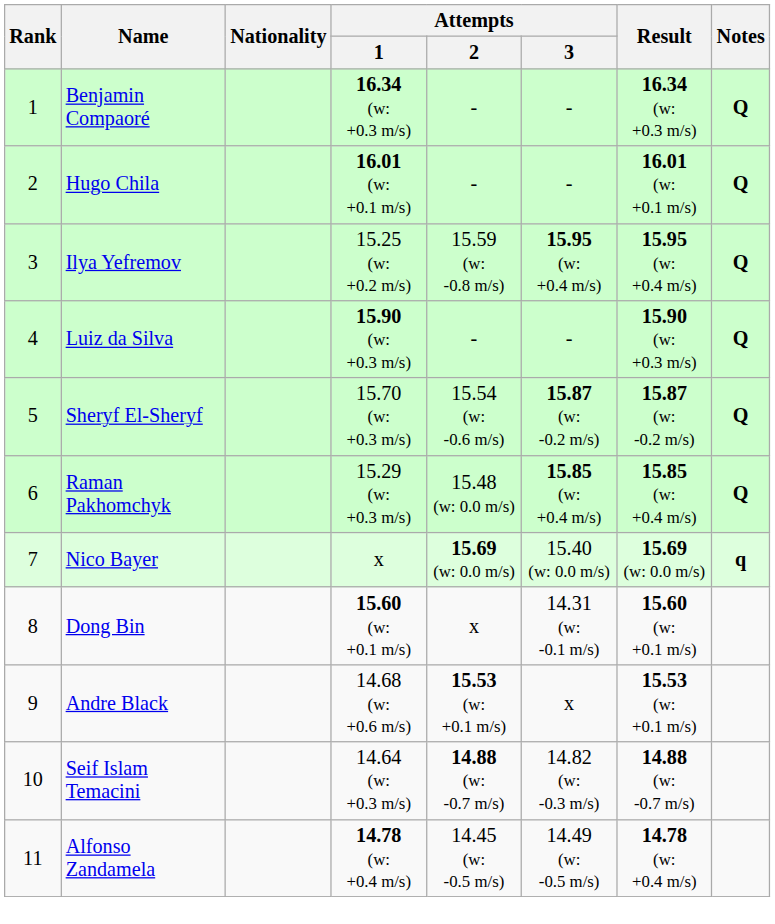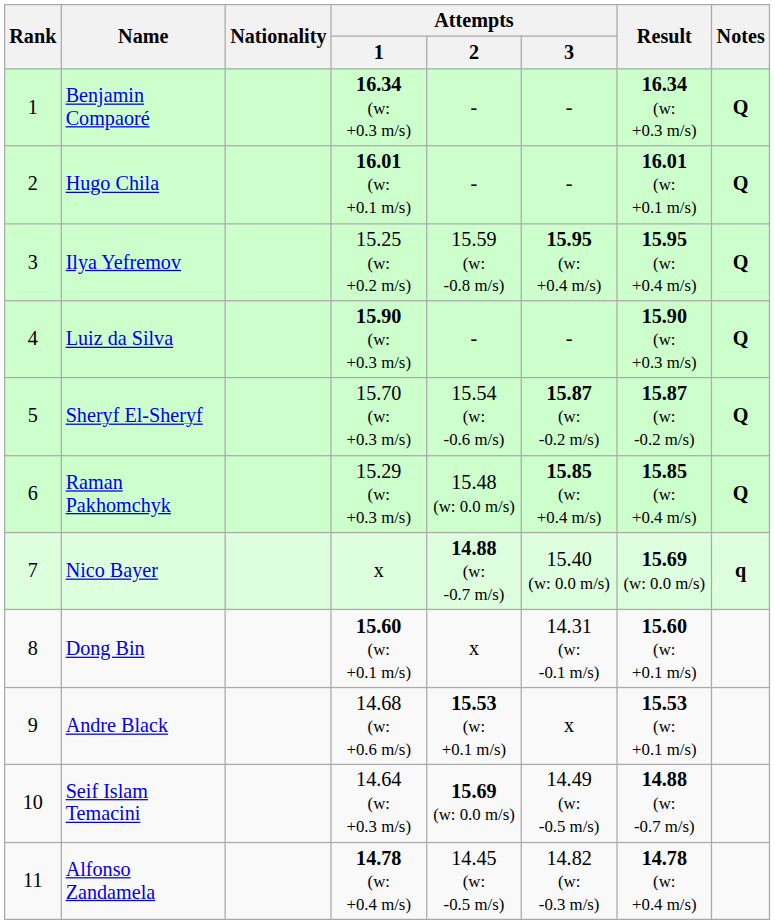Nico Bayer | Attempts / 2: 15.69 (w: 0.0 m/s) -> 14.88 (w: -0.7 m/s)
Seif Islam Temacini | Attempts / 2: 14.88 (w: -0.7 m/s) -> 15.69 (w: 0.0 m/s)
Seif Islam Temacini | Attempts / 3: 14.82 (w: -0.3 m/s) -> 14.49 (w: -0.5 m/s)
Alfonso Zandamela | Attempts / 3: 14.49 (w: -0.5 m/s) -> 14.82 (w: -0.3 m/s)
